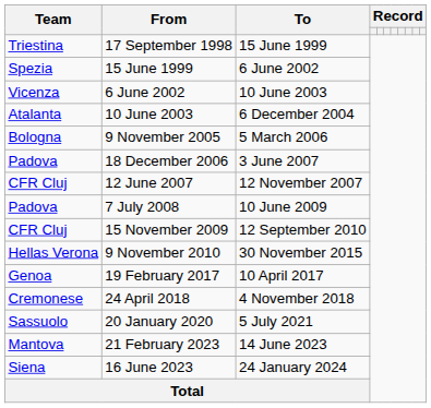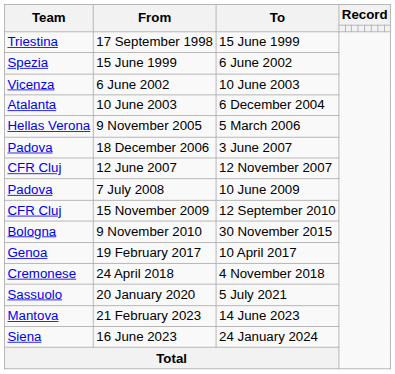9 November 2005 | Team: Bologna -> Hellas Verona
9 November 2010 | Team: Hellas Verona -> Bologna
